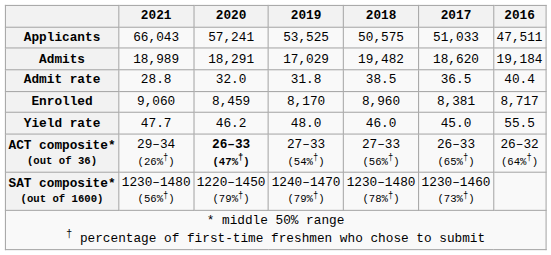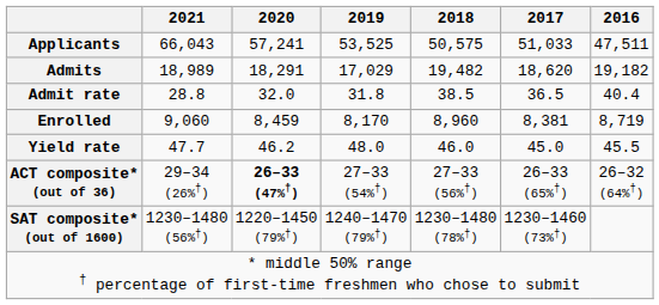Admits | 2016: 19,184 -> 19,182
Enrolled | 2016: 8,717 -> 8,719
Yield rate | 2016: 55.5 -> 45.5
